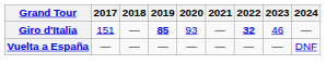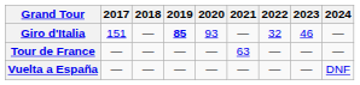Giro d'Italia | 2022: bold -> normal
+ row: Tour de France | — | — | — | — | 63 | — | — | —
